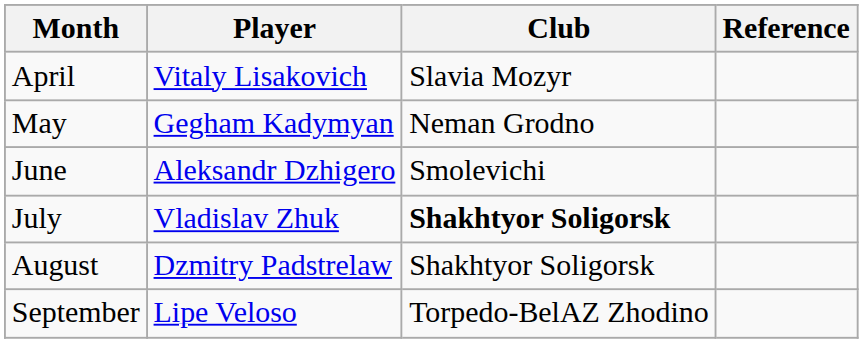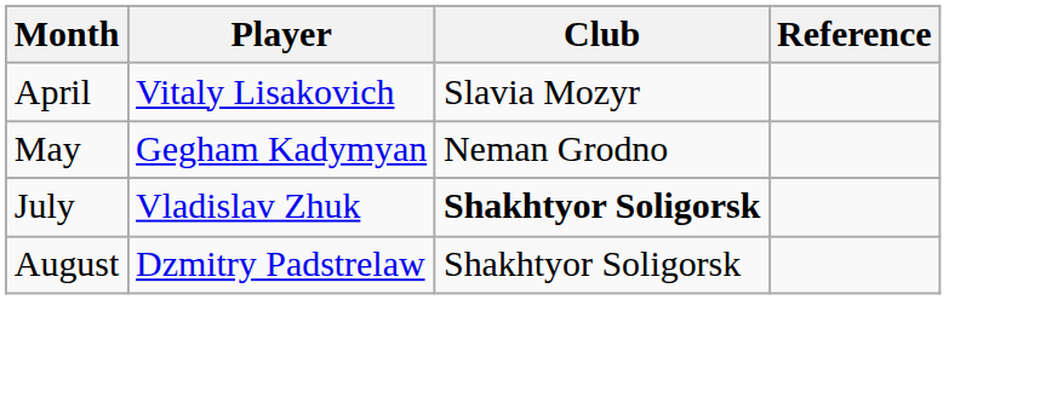- row: June | Aleksandr Dzhigero | Smolevichi
- row: September | Lipe Veloso | Torpedo-BelAZ Zhodino
